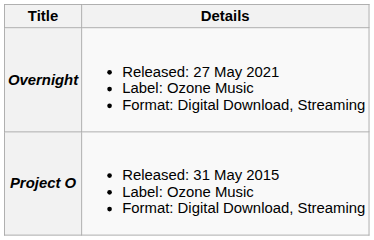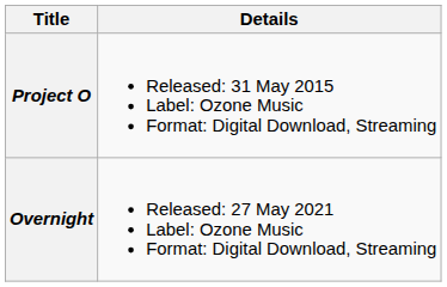rows swapped: Project O <-> Overnight
